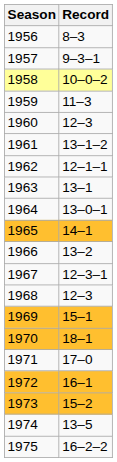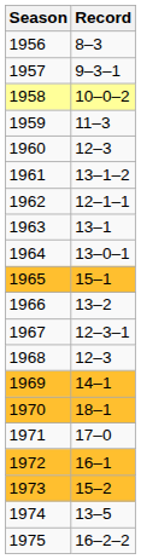1965 | Record: 14–1 -> 15–1
1969 | Record: 15–1 -> 14–1
